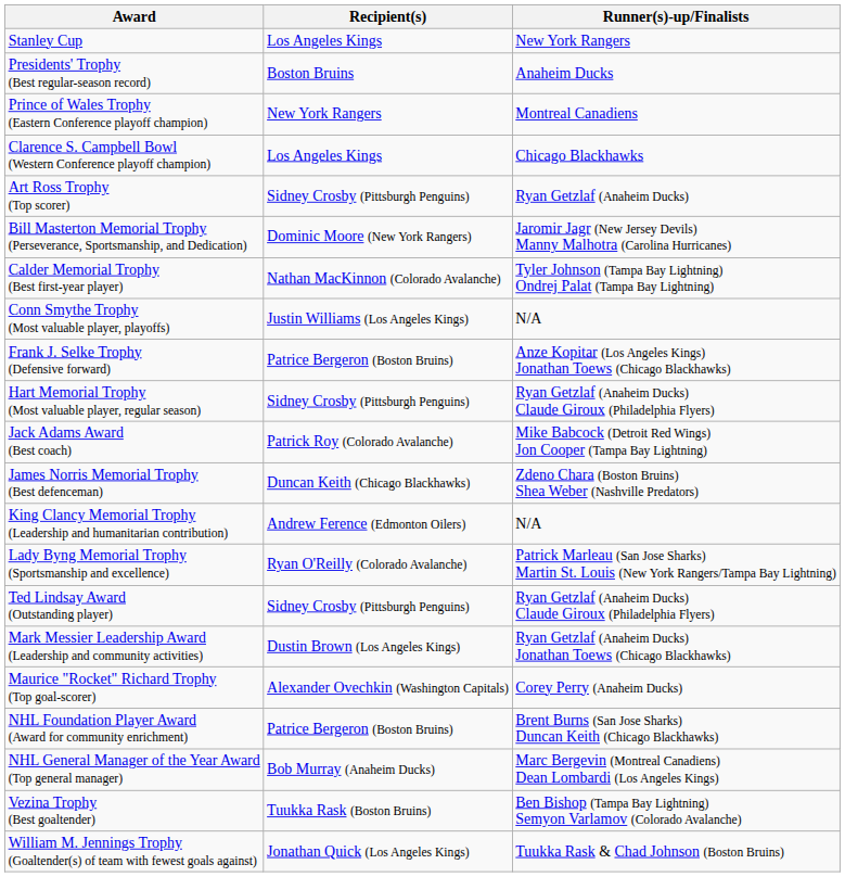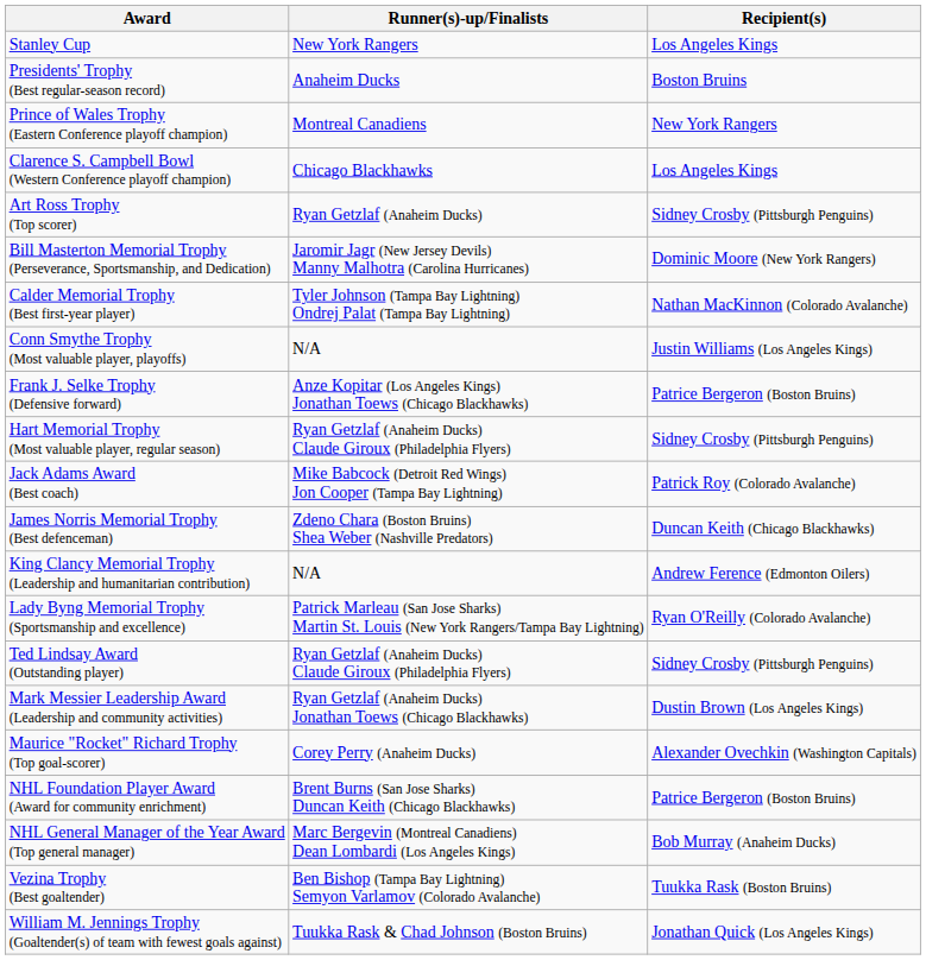columns swapped: Recipient(s) <-> Runner(s)-up/Finalists
